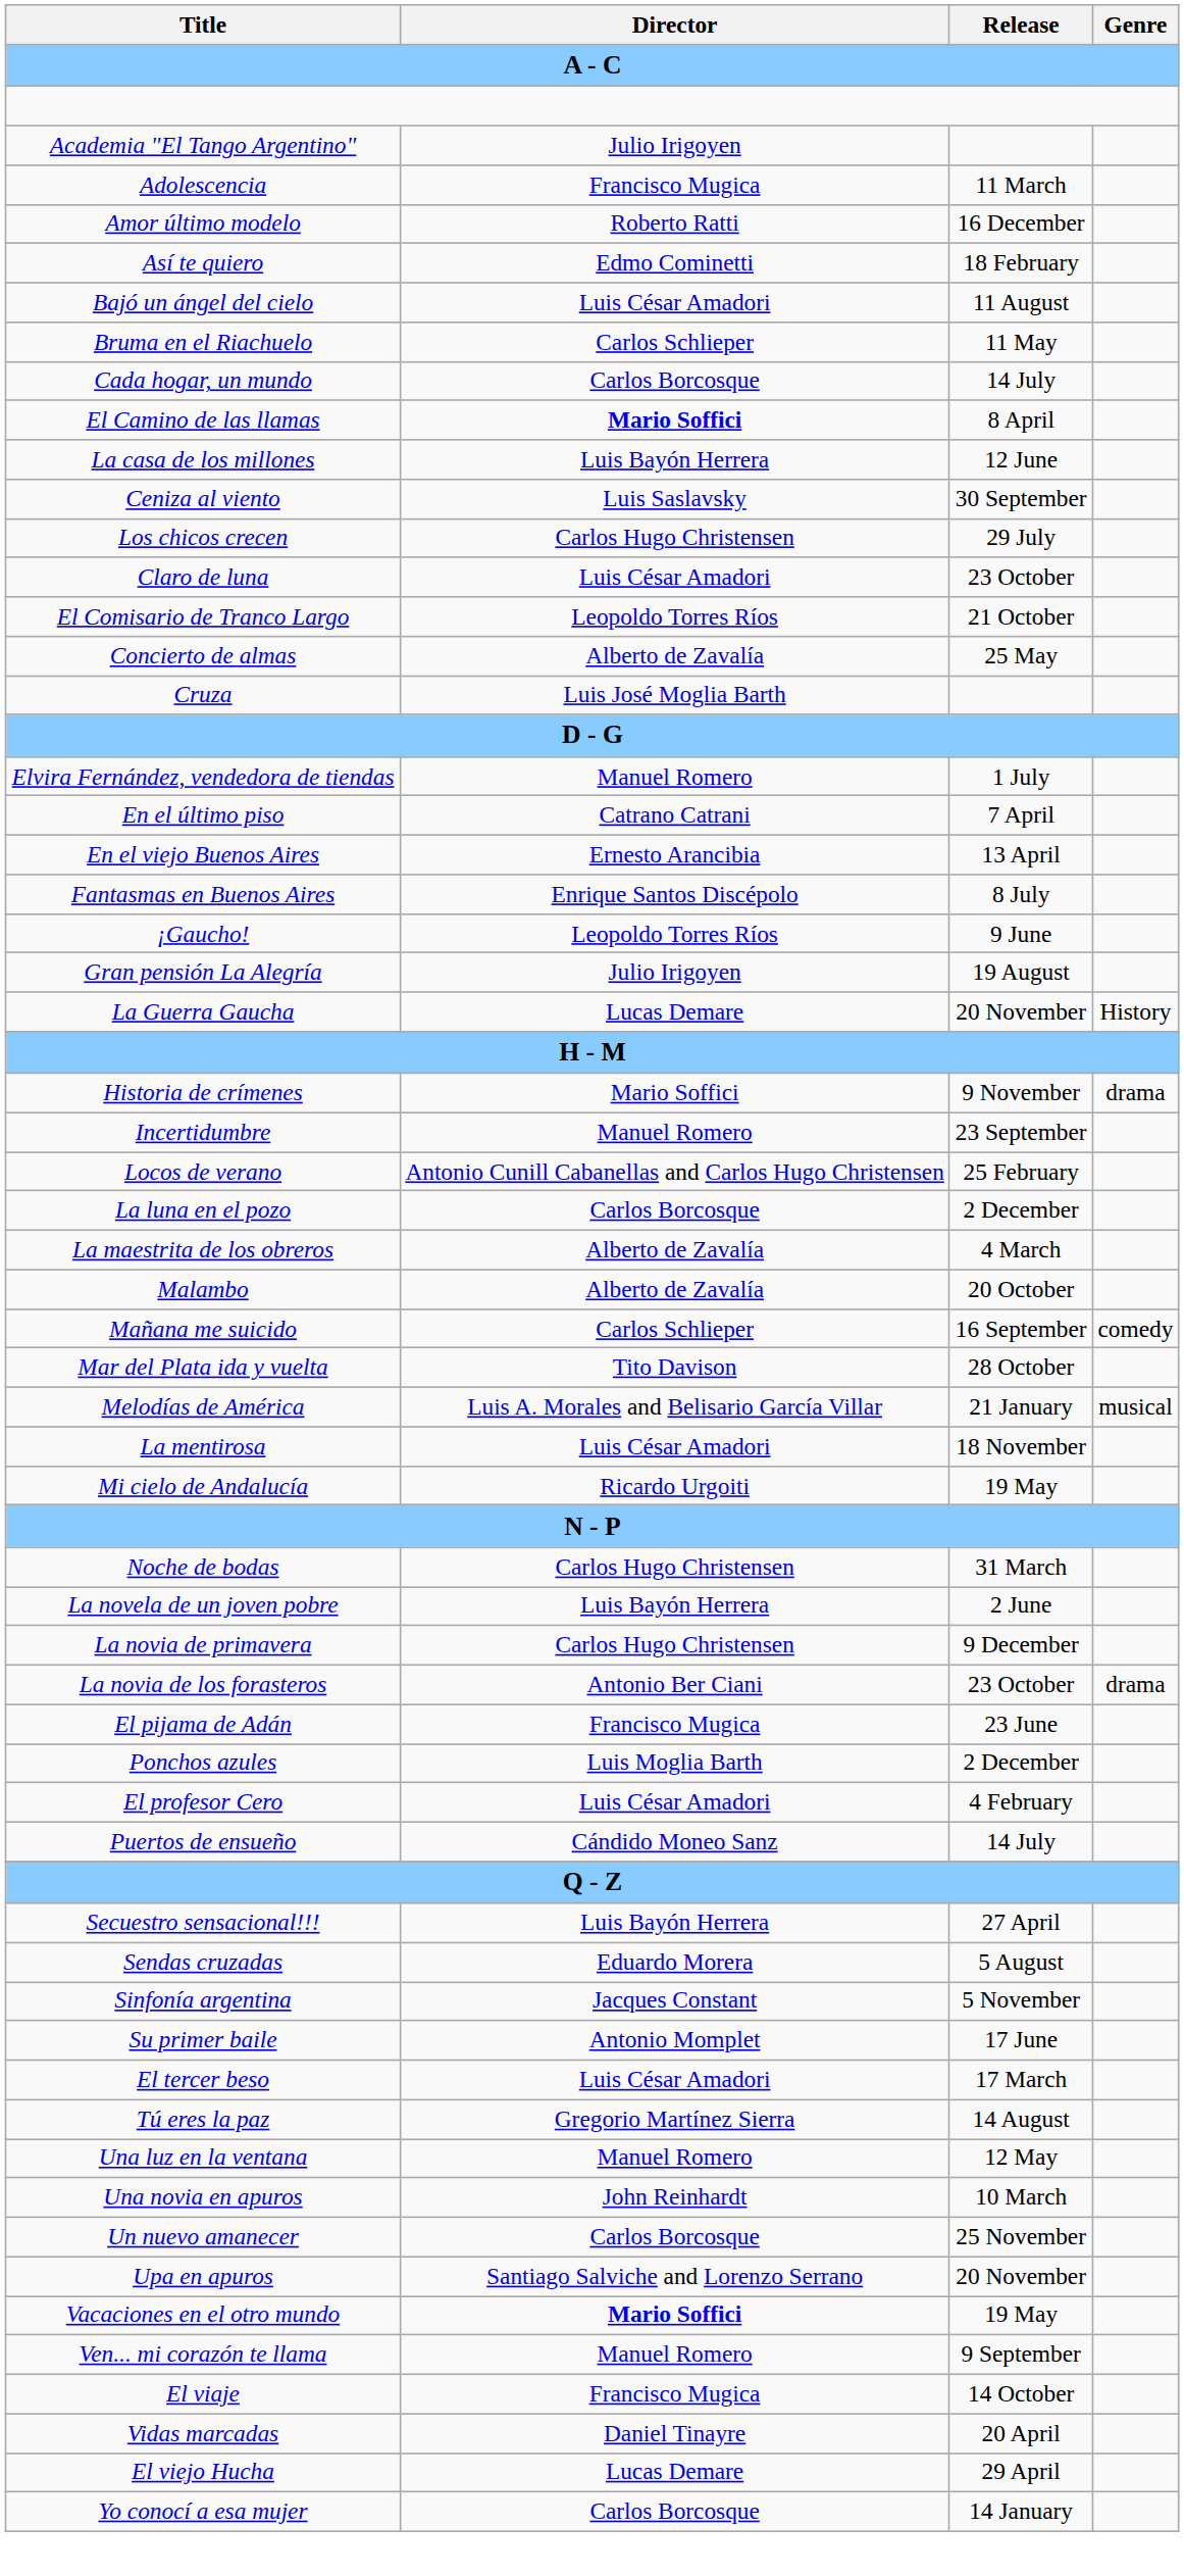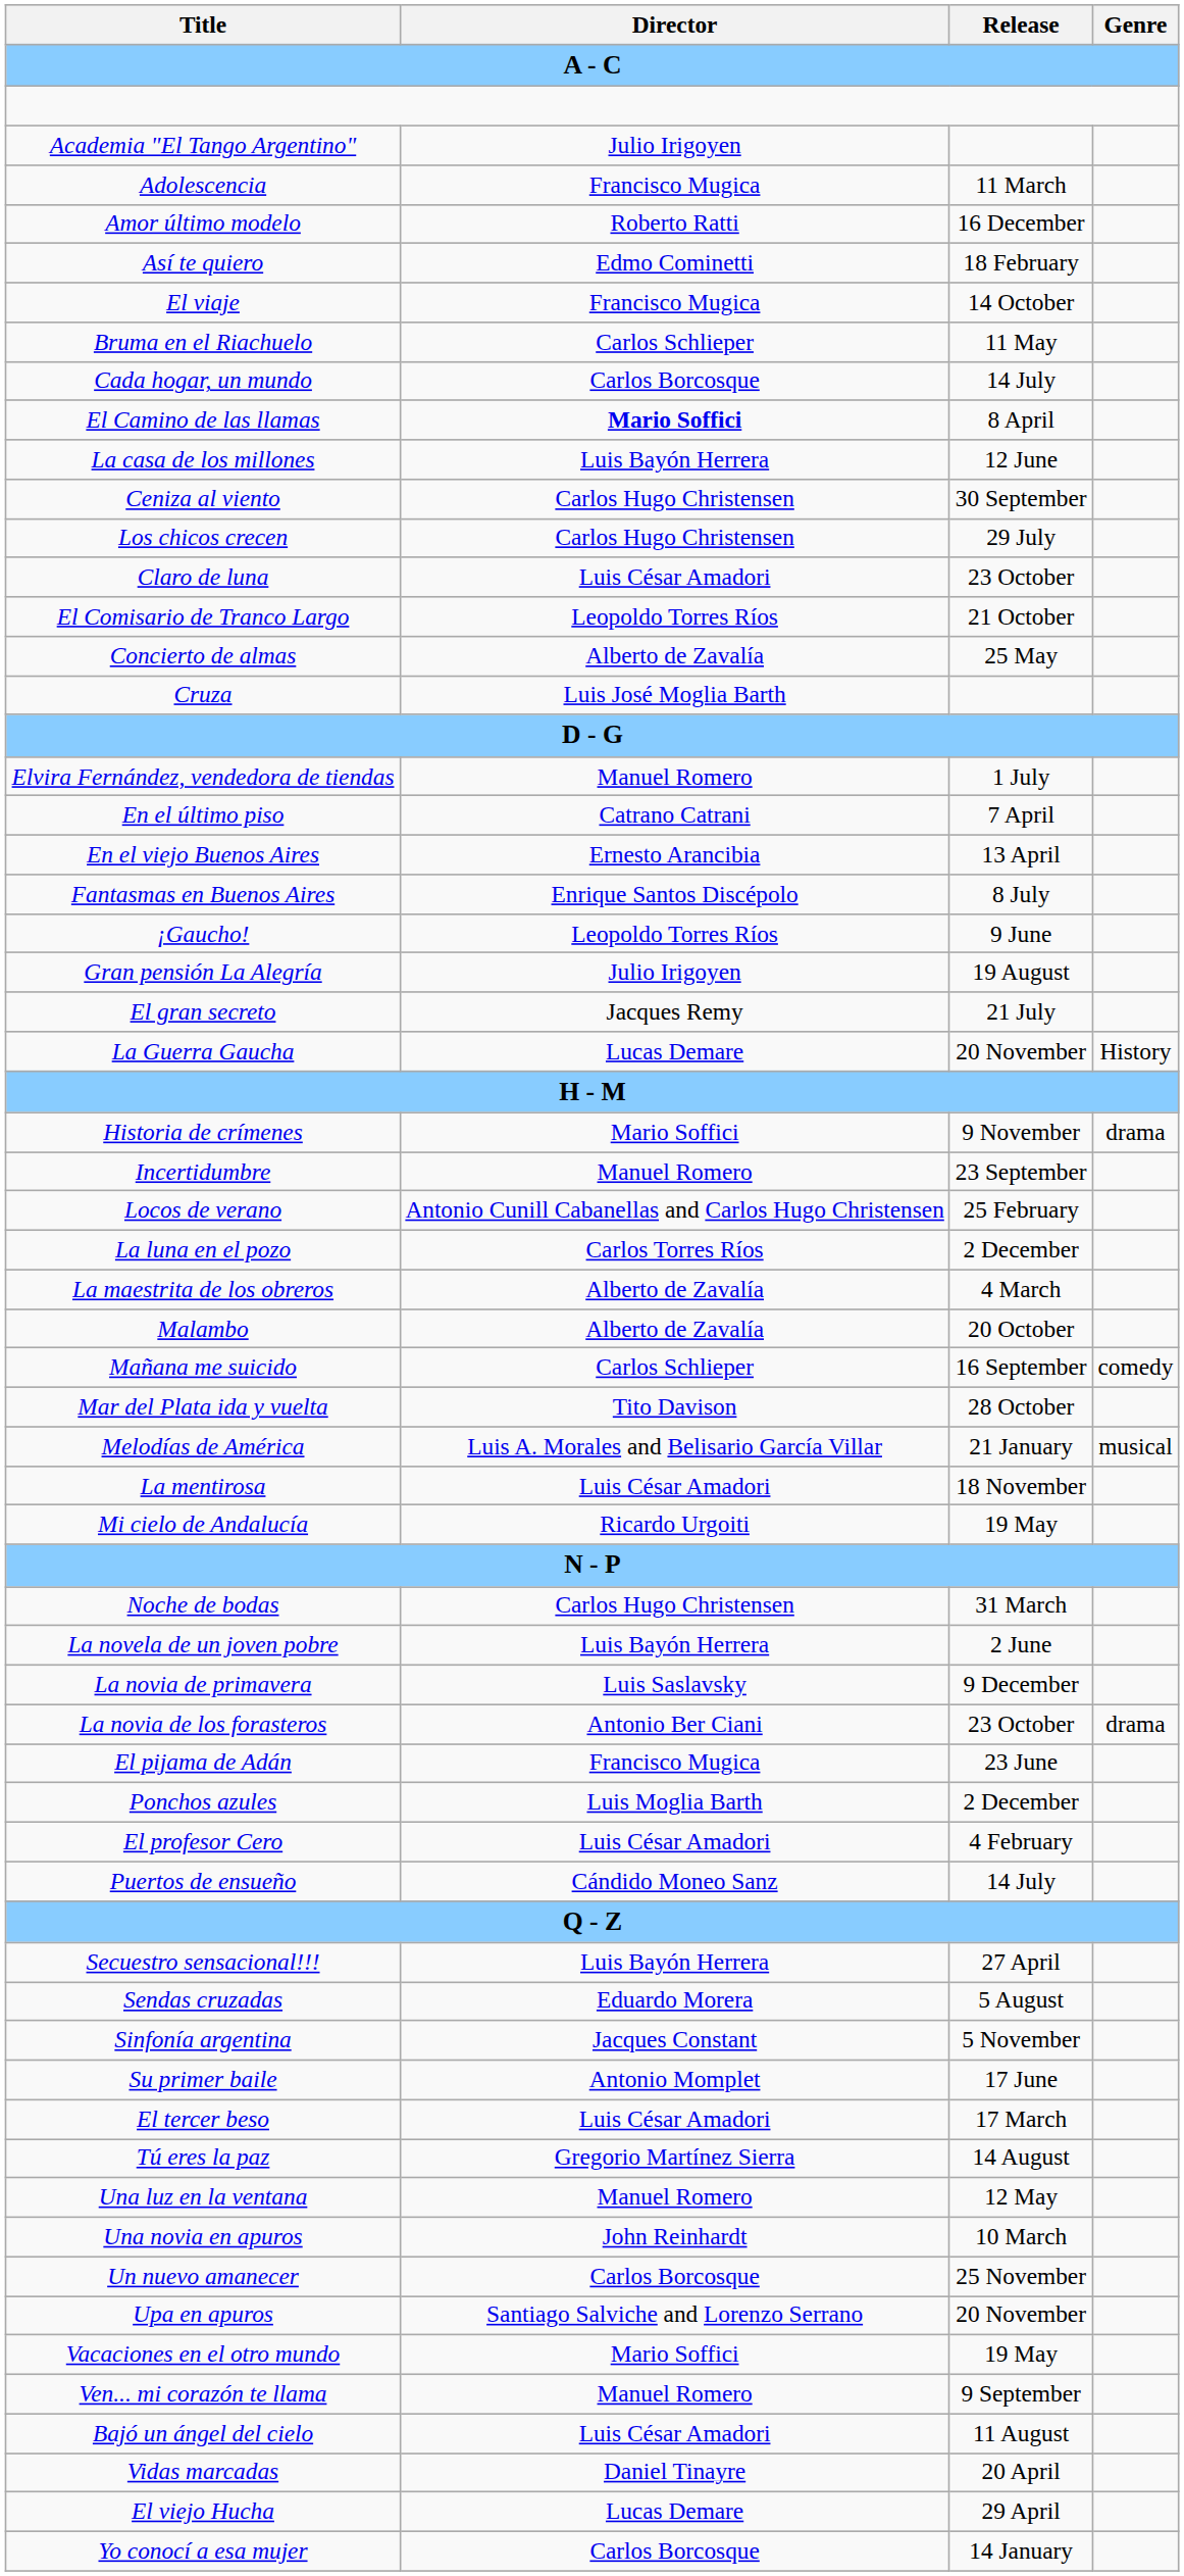rows swapped: Bajó un ángel del cielo <-> El viaje
Ceniza al viento | Director: Luis Saslavsky -> Carlos Hugo Christensen
+ row: El gran secreto | Jacques Remy | 21 July
La luna en el pozo | Director: Carlos Borcosque -> Carlos Torres Ríos
La novia de primavera | Director: Carlos Hugo Christensen -> Luis Saslavsky
Vacaciones en el otro mundo | Director: bold -> normal
